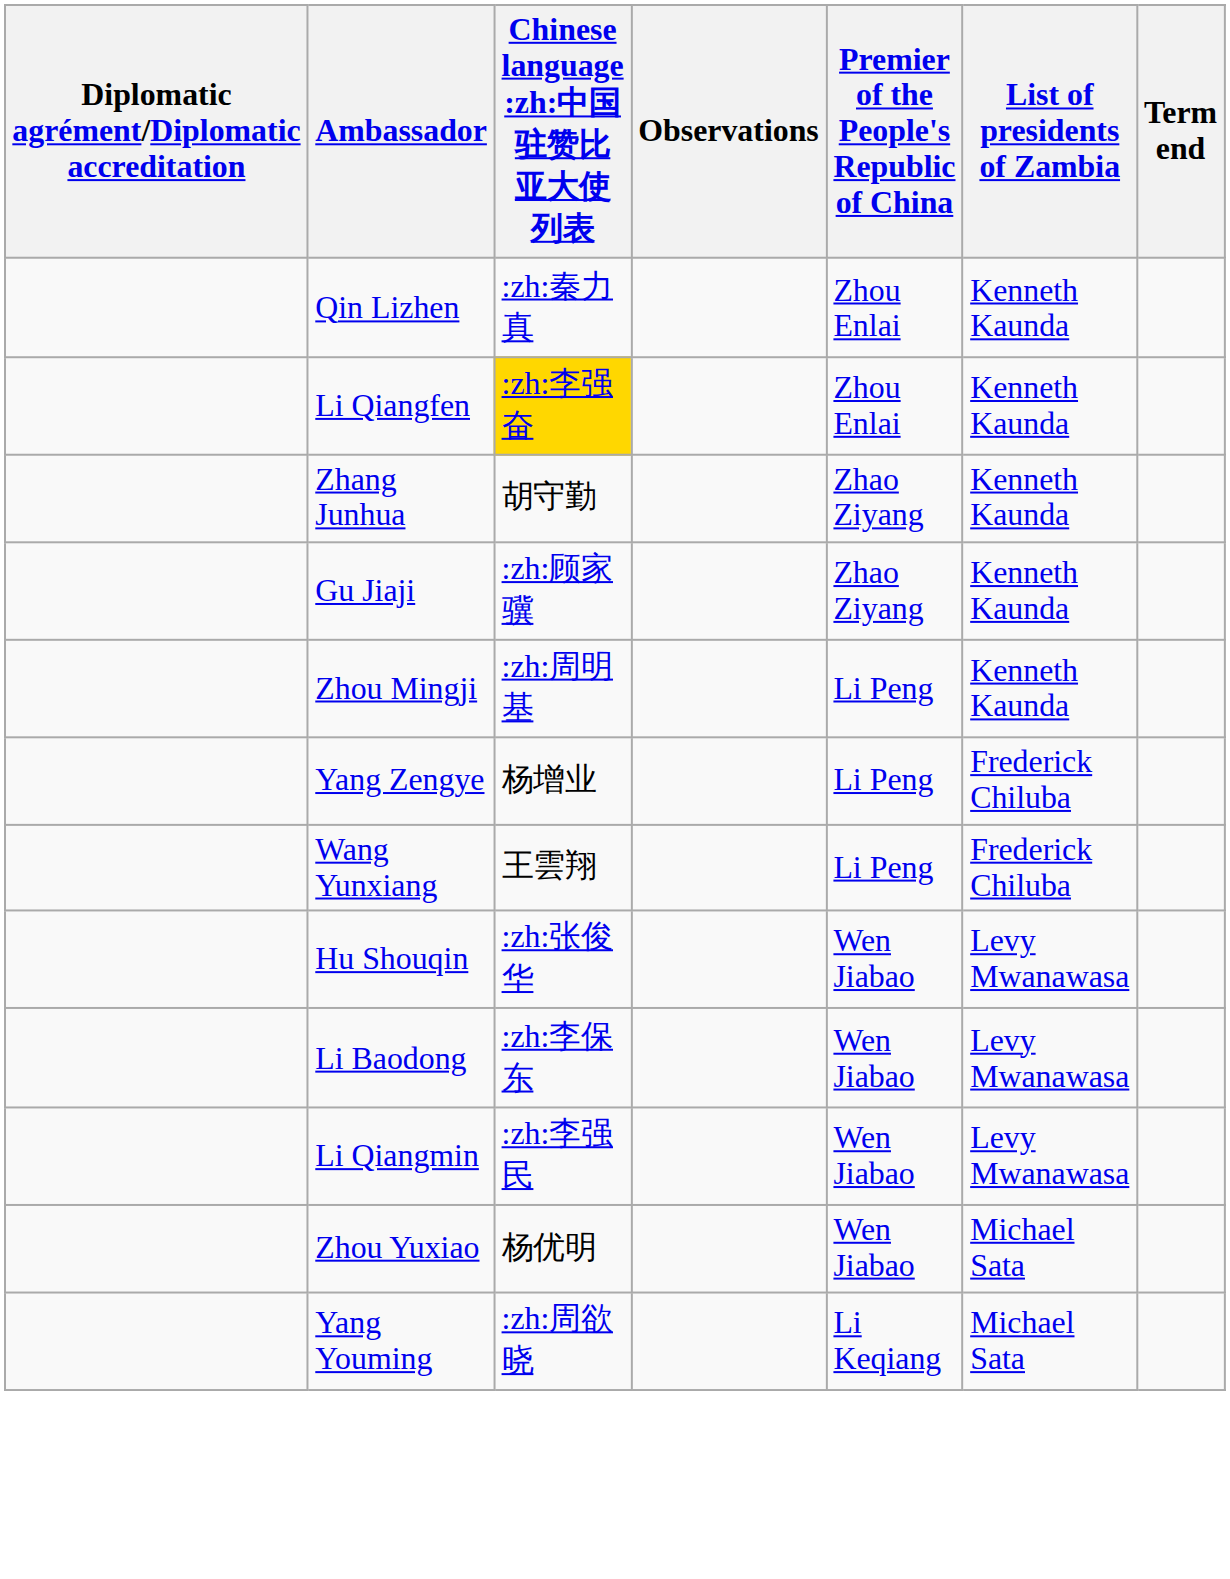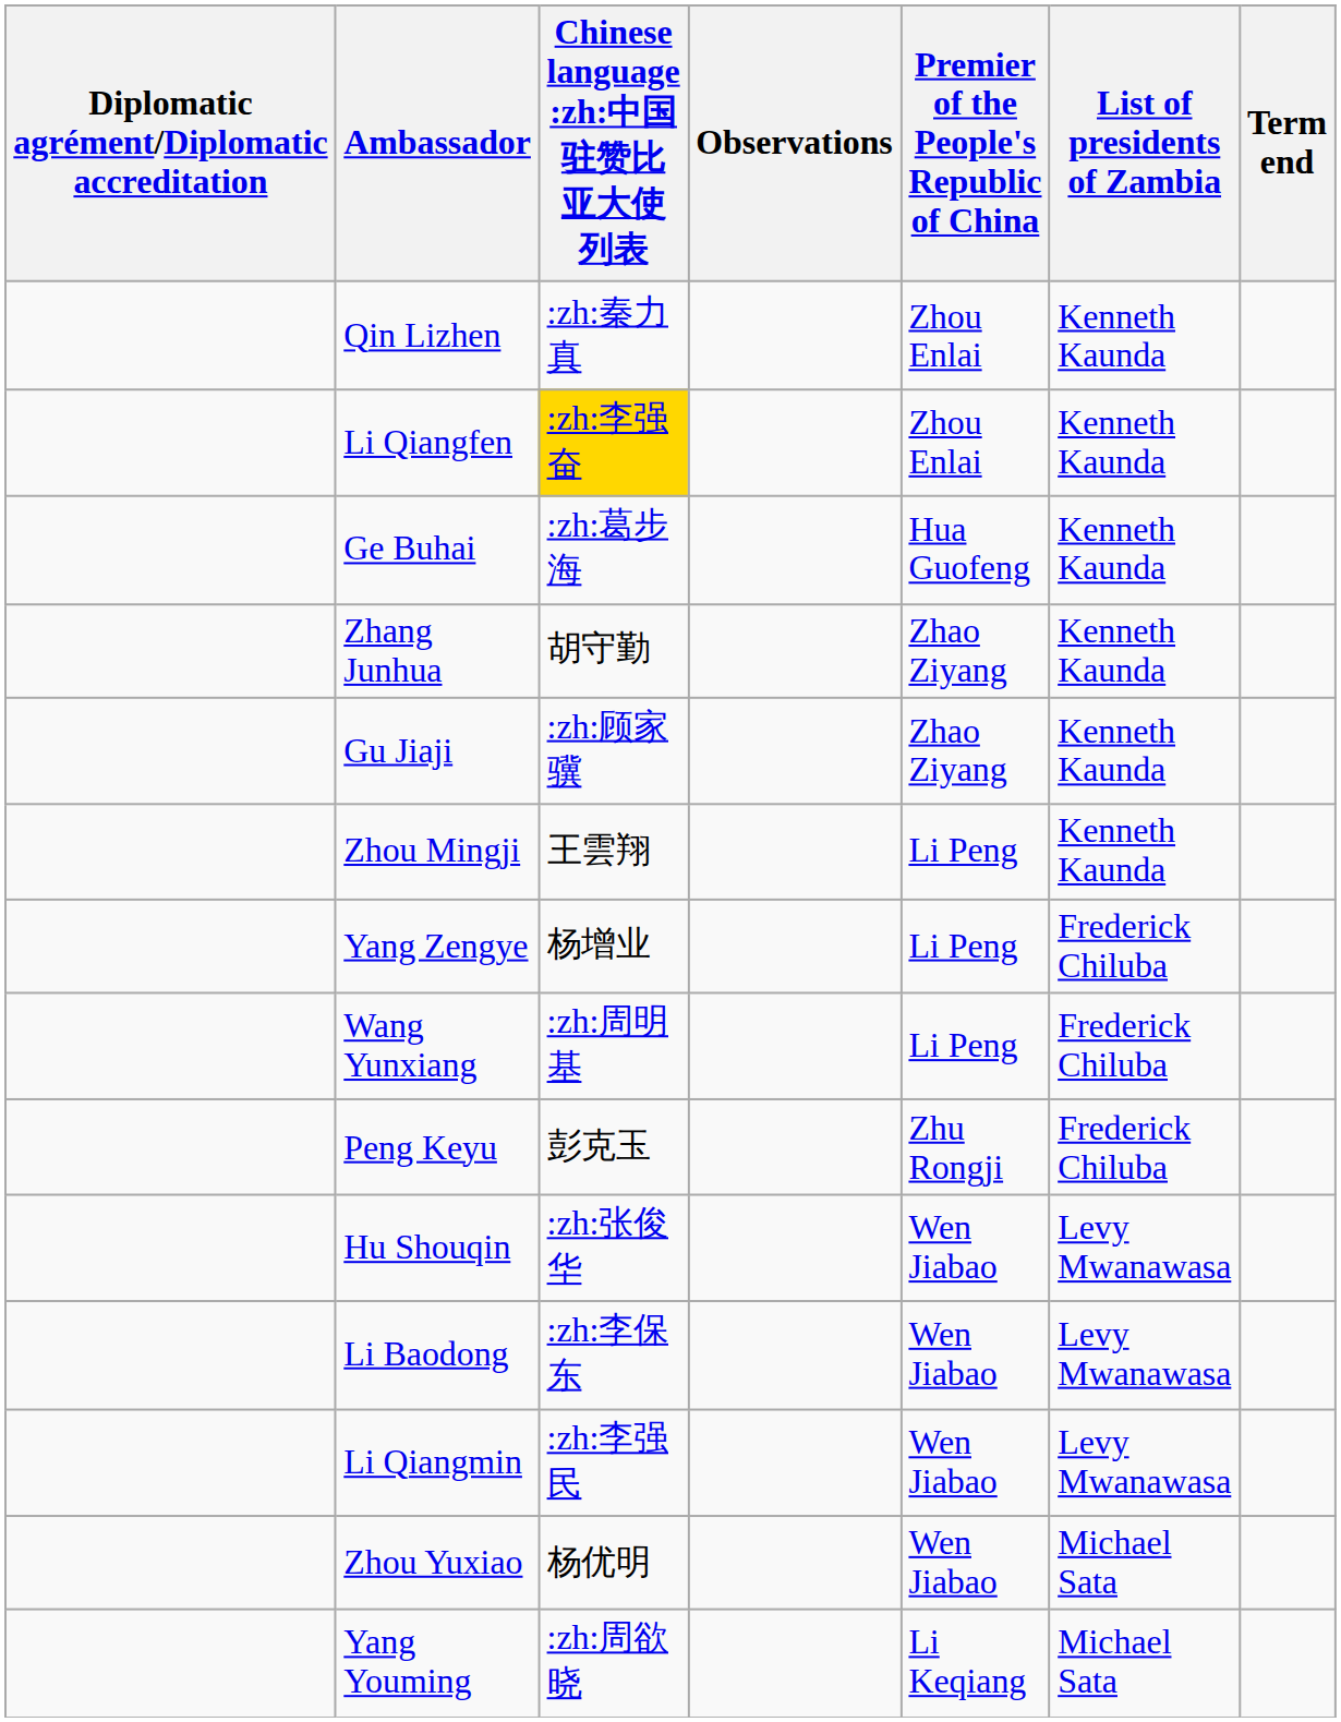+ row: Ge Buhai | :zh:葛步海 | Hua Guofeng | Kenneth Kaunda
Zhou Mingji | Chinese language :zh:中国驻赞比亚大使列表: :zh:周明基 -> 王雲翔
Wang Yunxiang | Chinese language :zh:中国驻赞比亚大使列表: 王雲翔 -> :zh:周明基
+ row: Peng Keyu | 彭克玉 | Zhu Rongji | Frederick Chiluba
